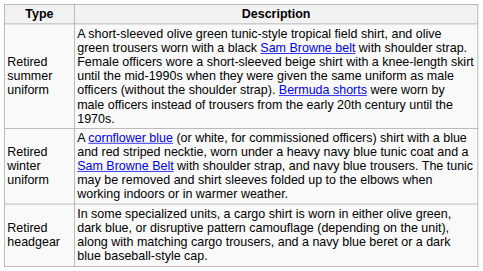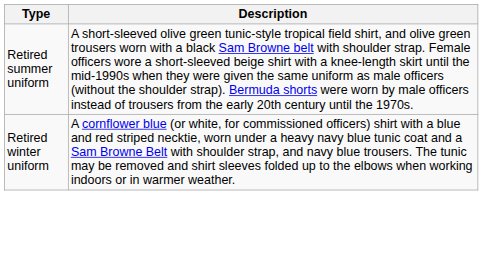- row: Retired headgear | In some specialized units, a cargo shirt is worn in either olive green, dark blue, or disruptive pattern camouflage (depending on the unit), along with matching cargo trousers, and a navy blue beret or a dark blue baseball-style cap.
